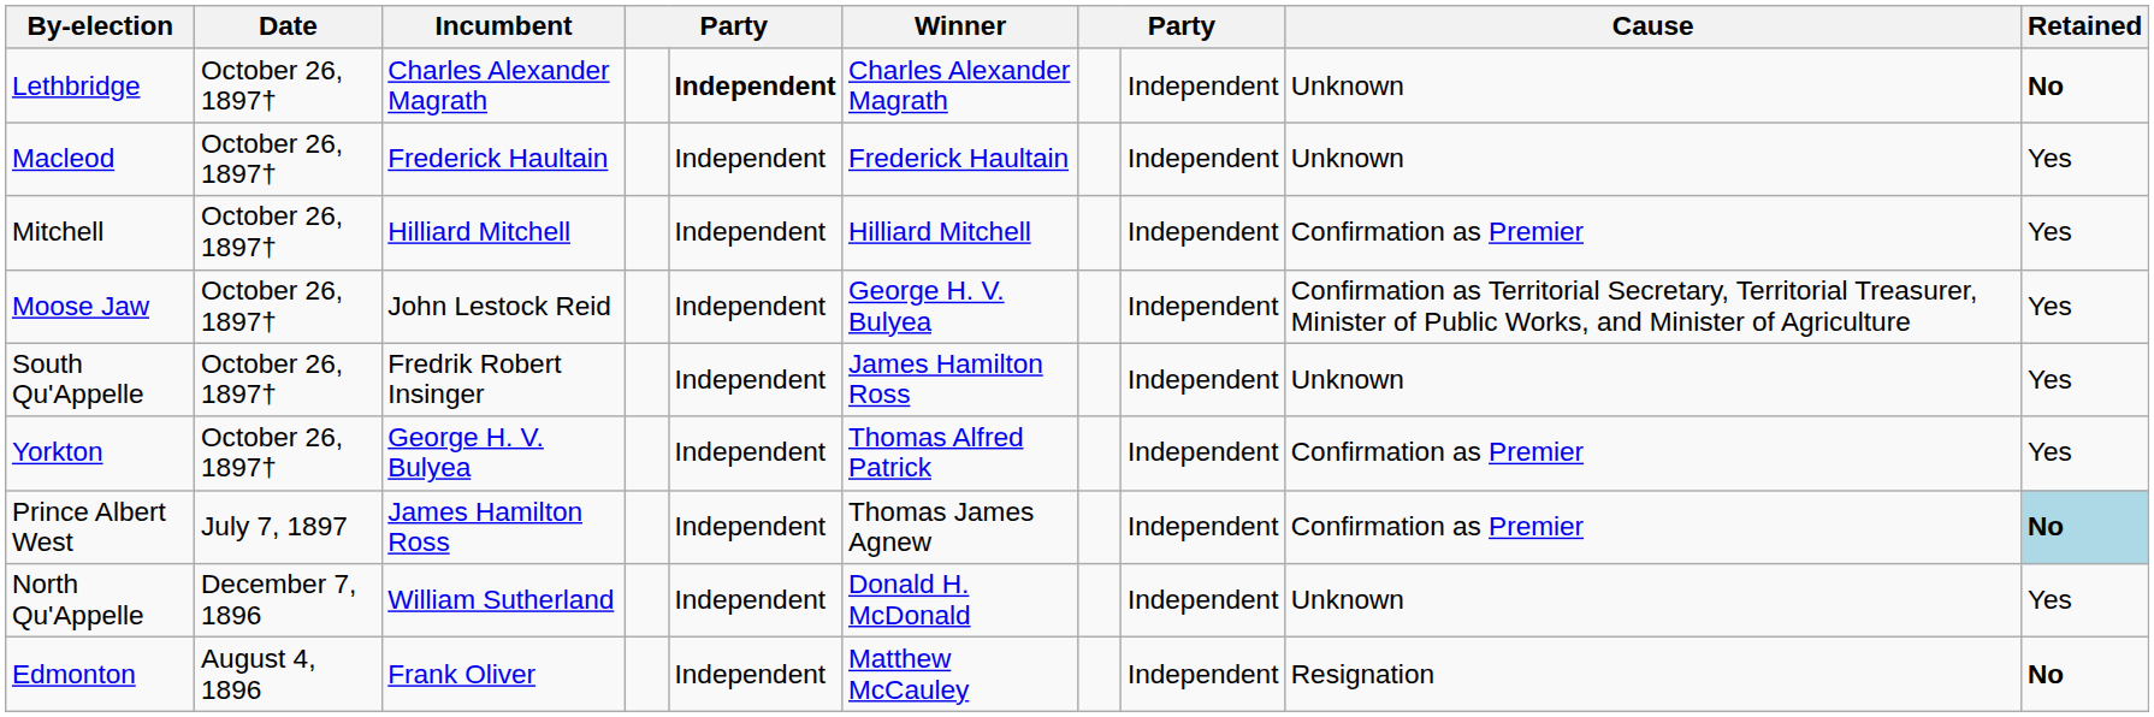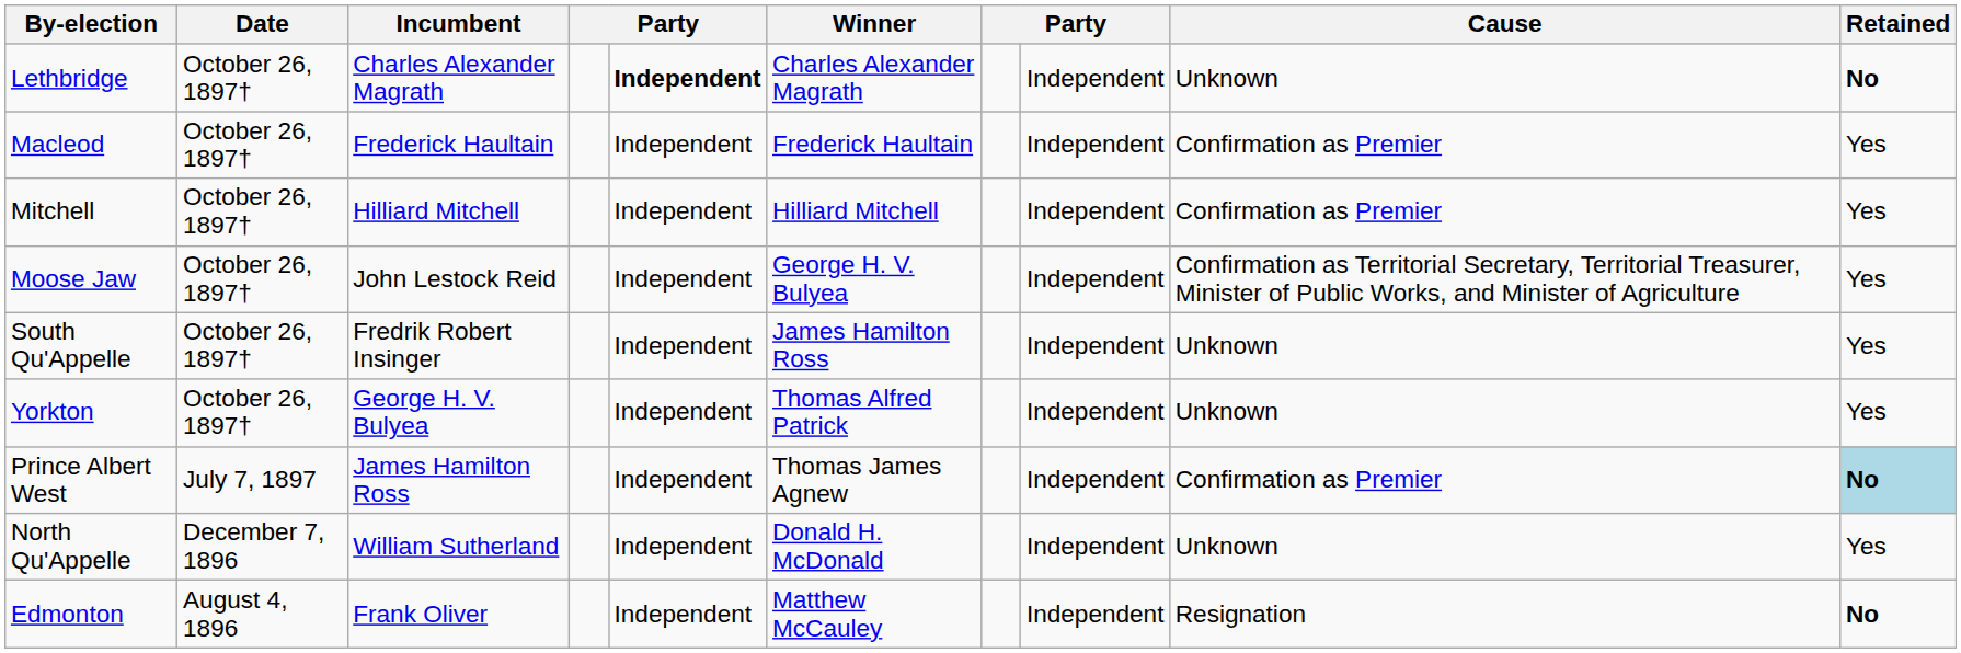Macleod | Cause: Unknown -> Confirmation as Premier
Yorkton | Cause: Confirmation as Premier -> Unknown
